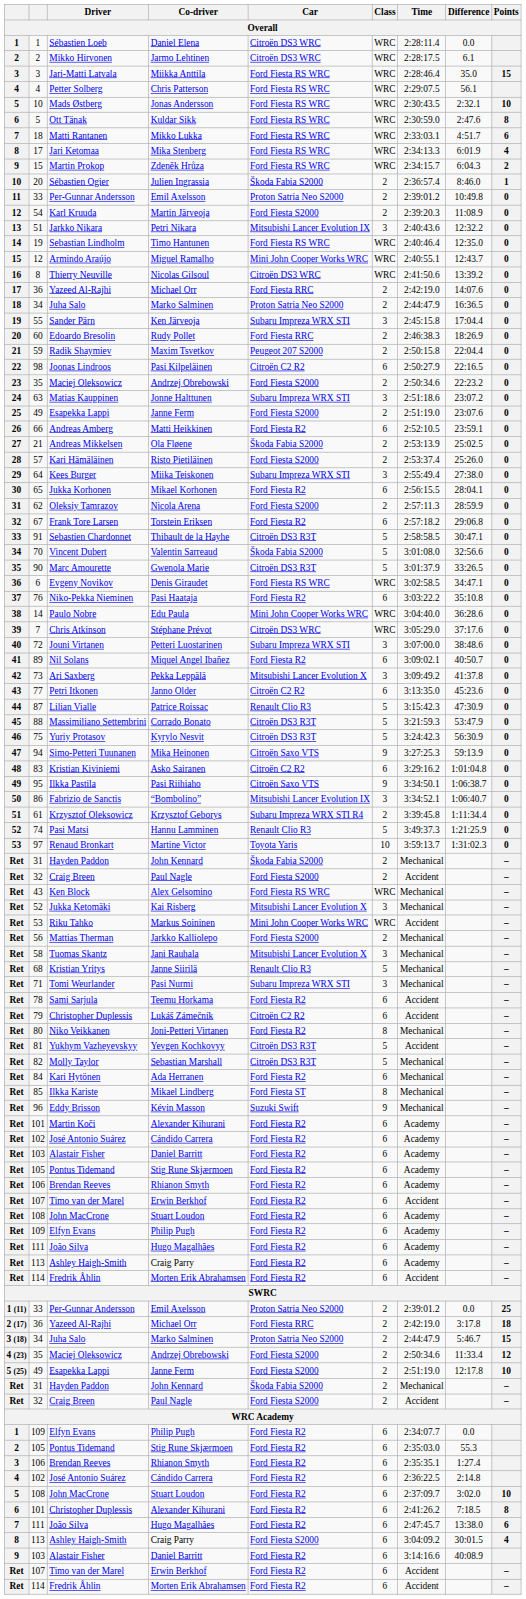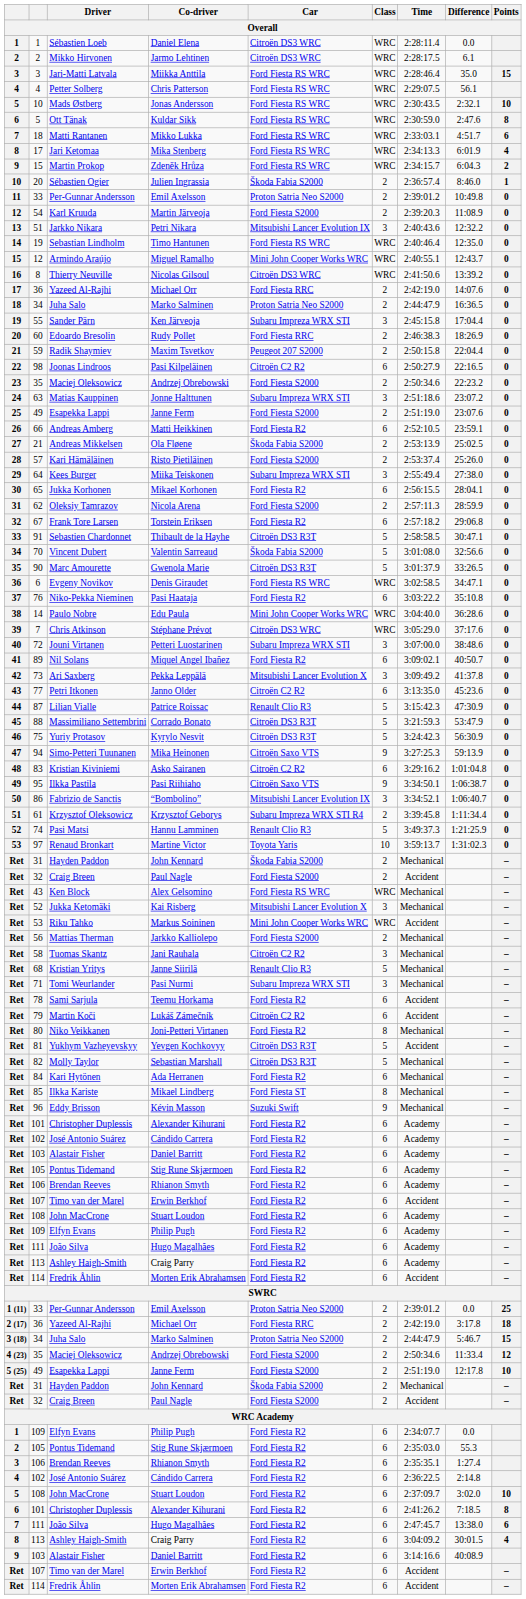58 | Car: Mitsubishi Lancer Evolution X -> Citroën C2 R2
79 | Driver: Christopher Duplessis -> Martin Koči
Ret / 101 | Driver: Martin Koči -> Christopher Duplessis
8 / 113 | Car: Ford Fiesta S2000 -> Ford Fiesta R2
